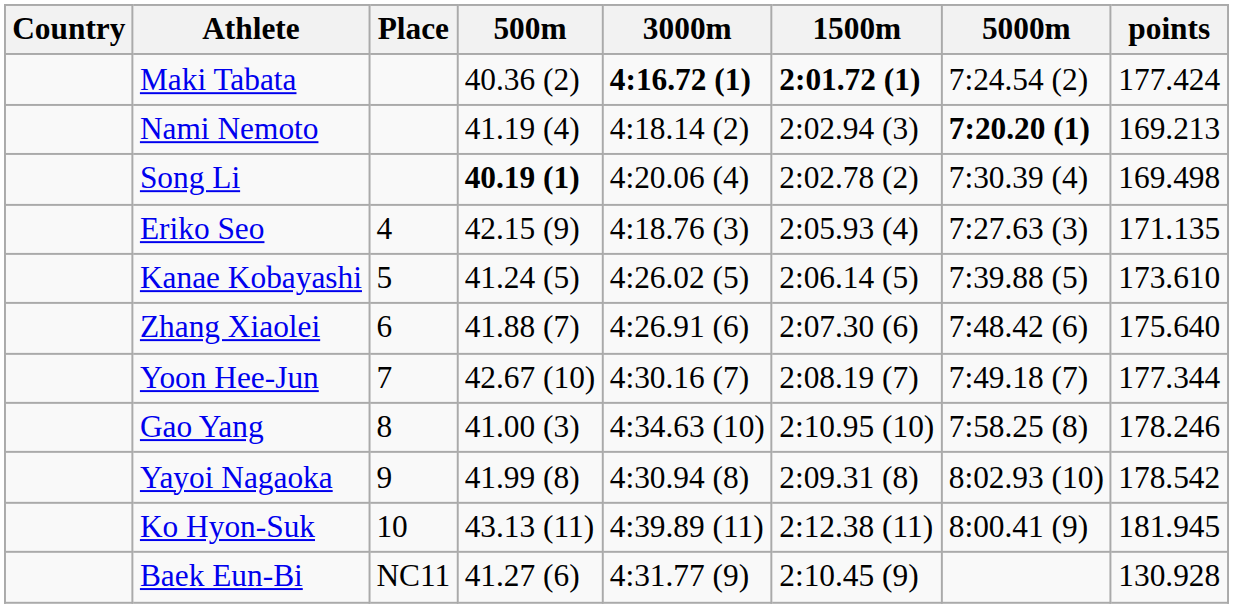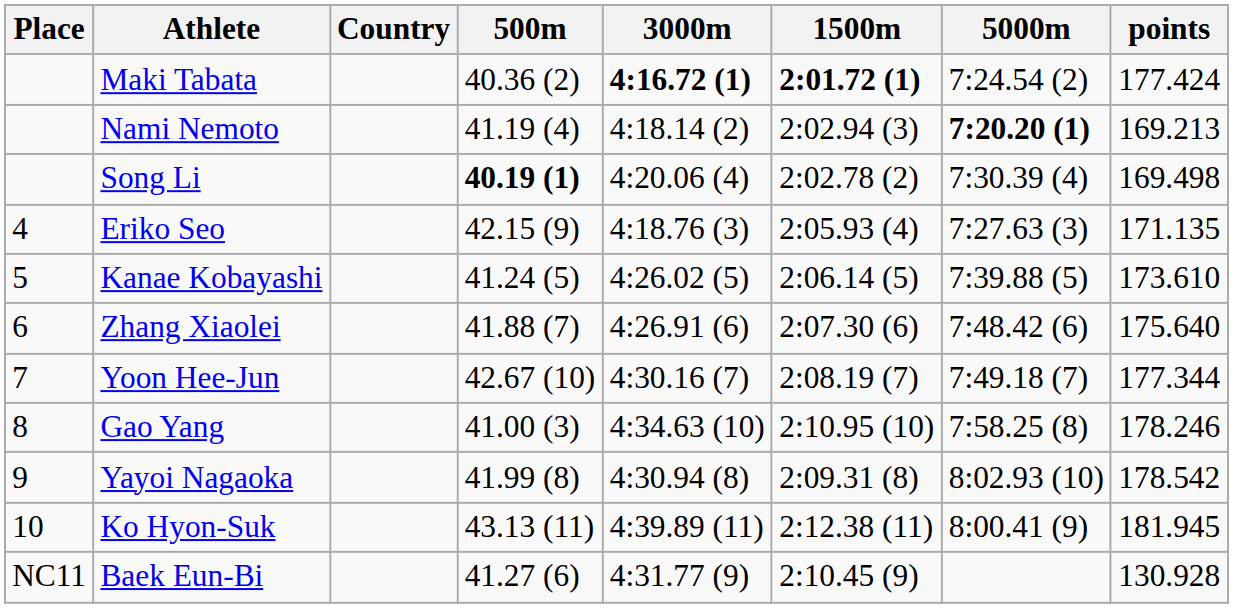columns swapped: Place <-> Country
